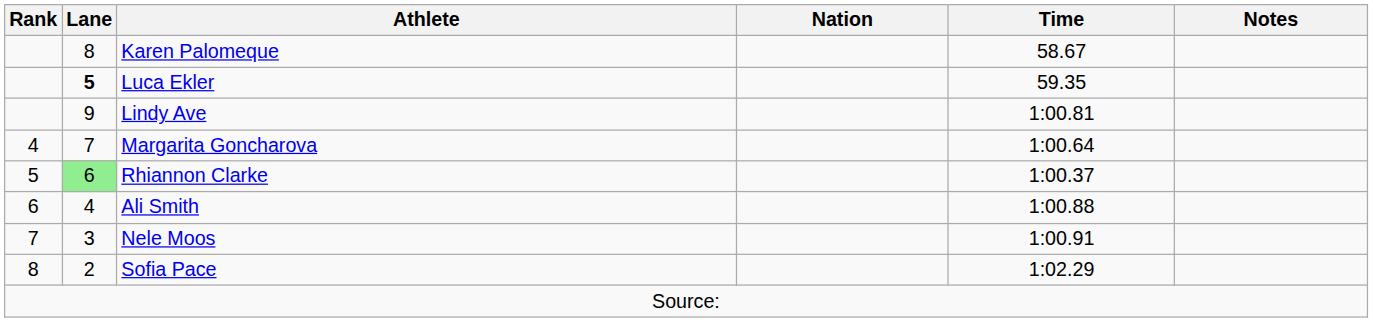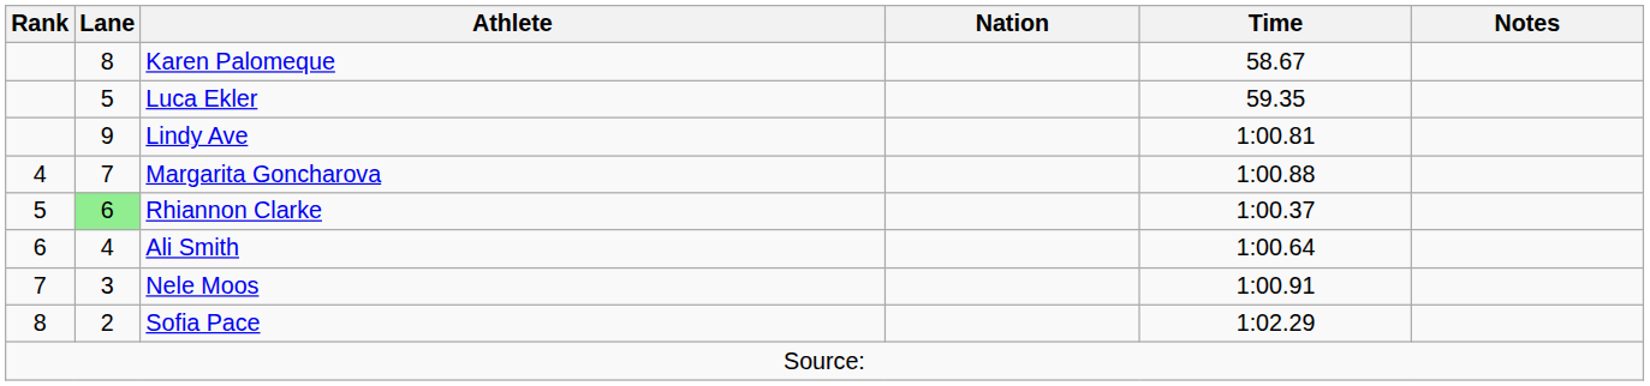Luca Ekler | Lane: bold -> normal
Margarita Goncharova | Time: 1:00.64 -> 1:00.88
Ali Smith | Time: 1:00.88 -> 1:00.64
